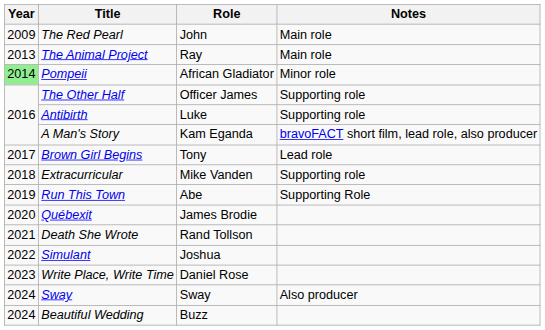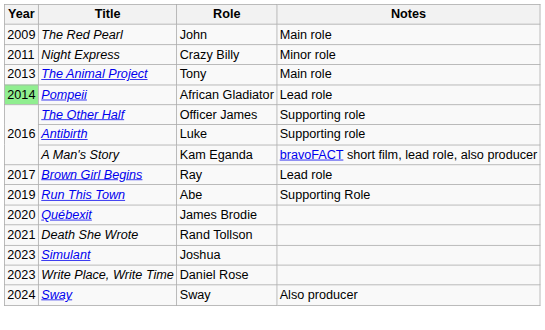+ row: 2011 | Night Express | Crazy Billy | Minor role
The Animal Project | Role: Ray -> Tony
Pompeii | Notes: Minor role -> Lead role
Brown Girl Begins | Role: Tony -> Ray
- row: 2018 | Extracurricular | Mike Vanden | Supporting role
Simulant | Year: 2022 -> 2023
- row: 2024 | Beautiful Wedding | Buzz
